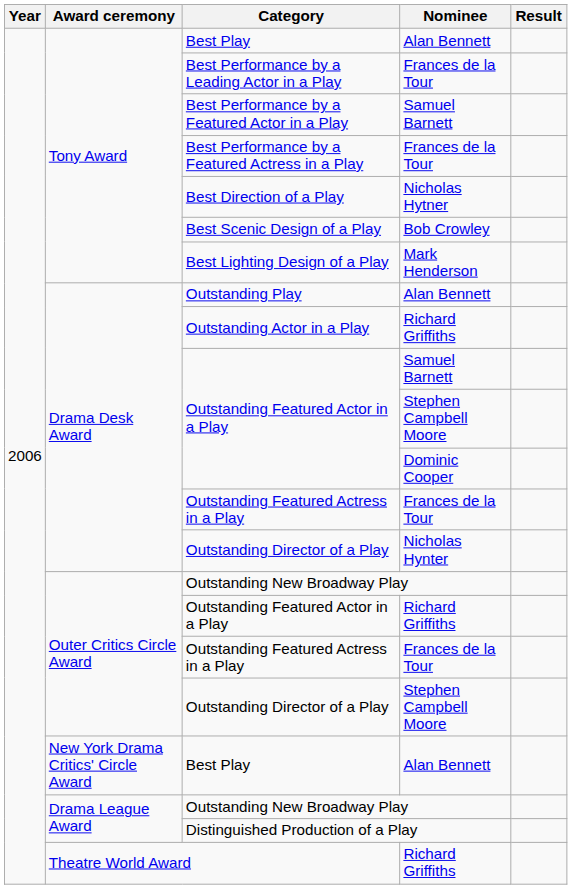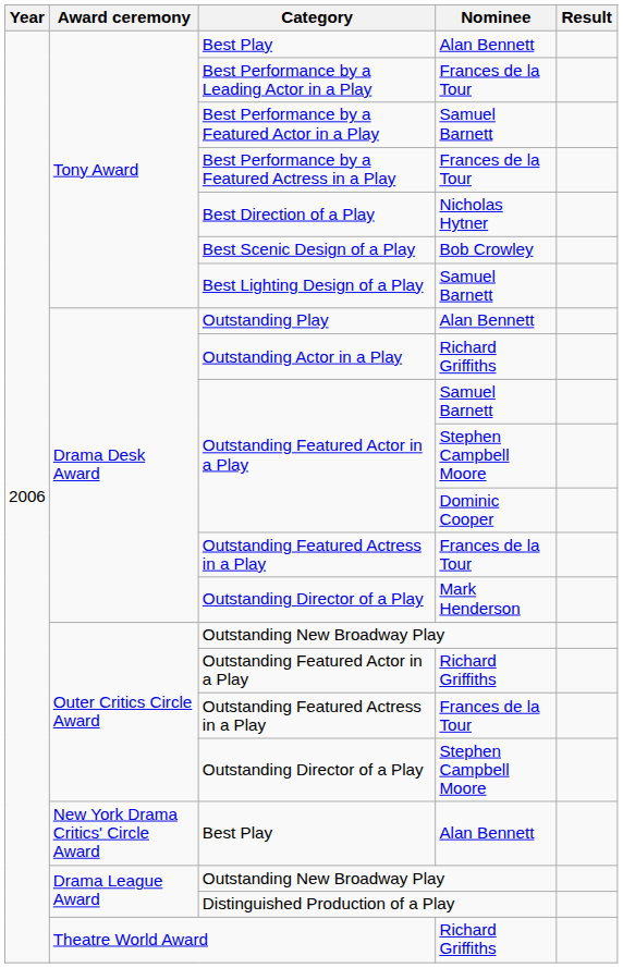Best Lighting Design of a Play | Nominee: Mark Henderson -> Samuel Barnett
Drama Desk Award / Outstanding Director of a Play | Nominee: Nicholas Hynter -> Mark Henderson
